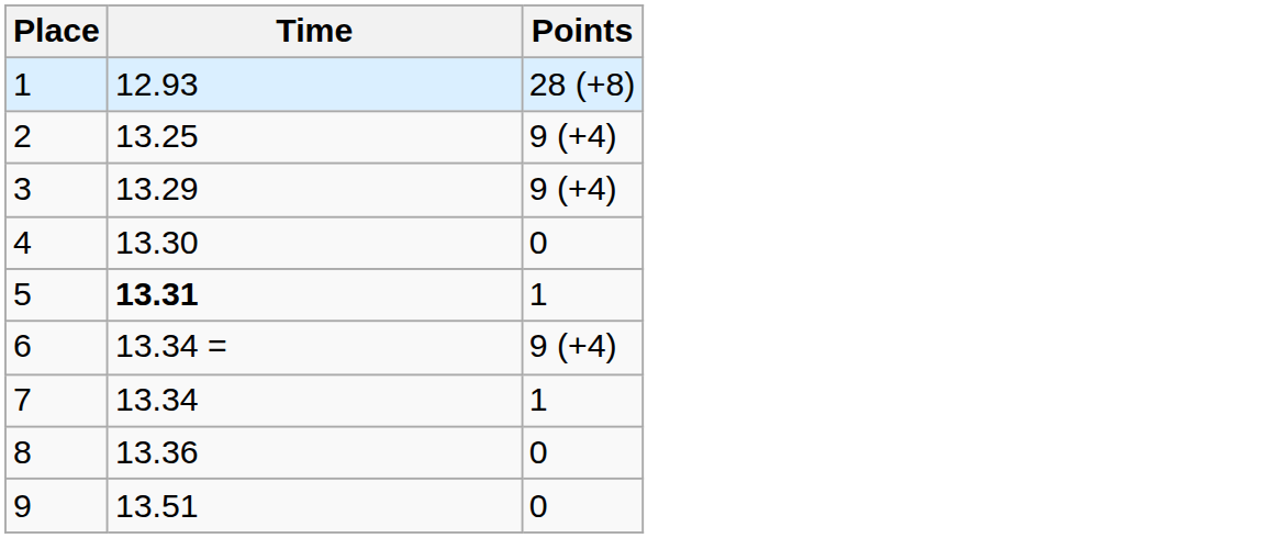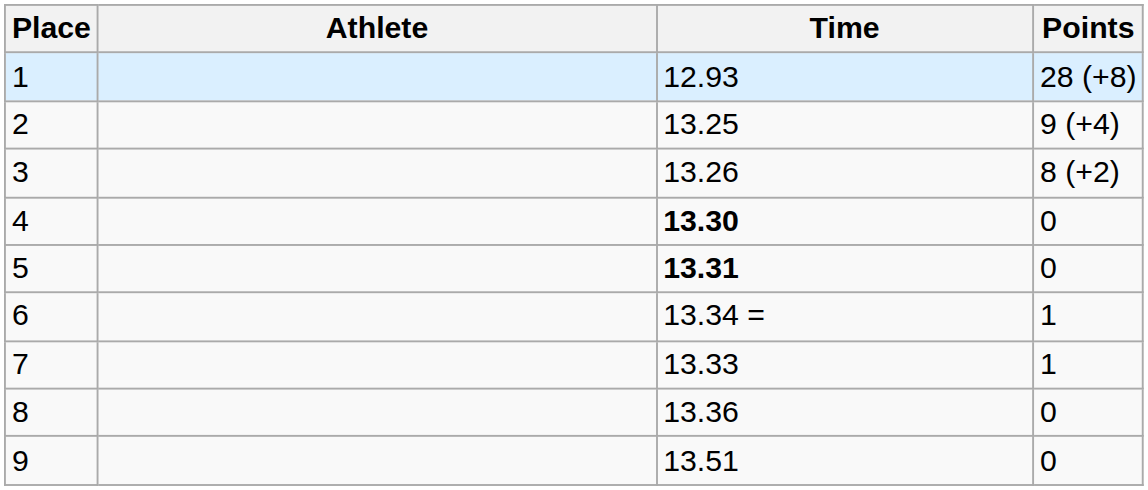+ column: Athlete
3 | Time: 13.29 -> 13.26
3 | Points: 9 (+4) -> 8 (+2)
4 | Time: normal -> bold
5 | Points: 1 -> 0
6 | Points: 9 (+4) -> 1
7 | Time: 13.34 -> 13.33
